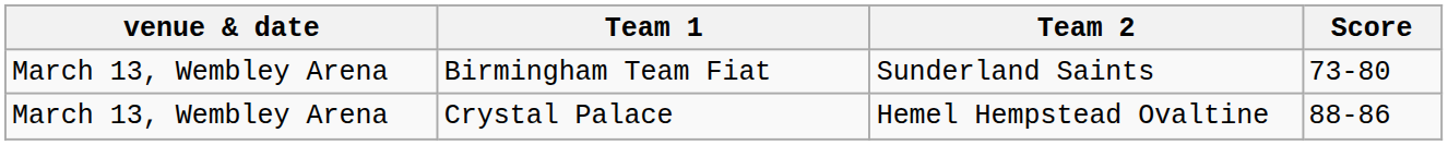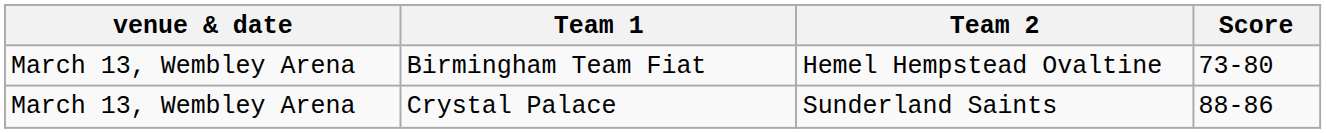Birmingham Team Fiat | Team 2: Sunderland Saints -> Hemel Hempstead Ovaltine
Crystal Palace | Team 2: Hemel Hempstead Ovaltine -> Sunderland Saints
